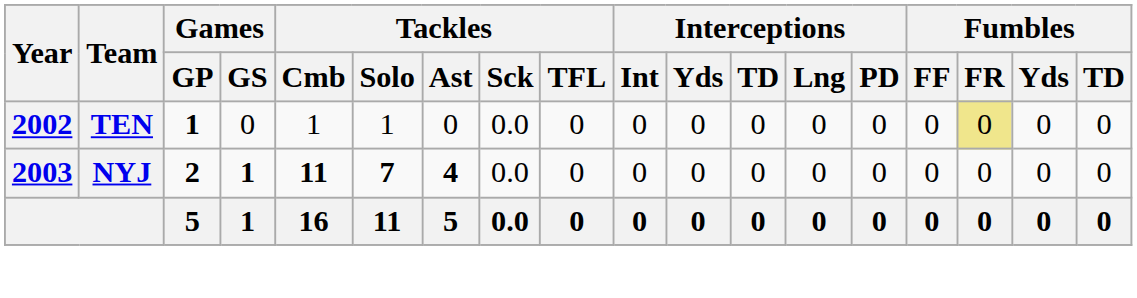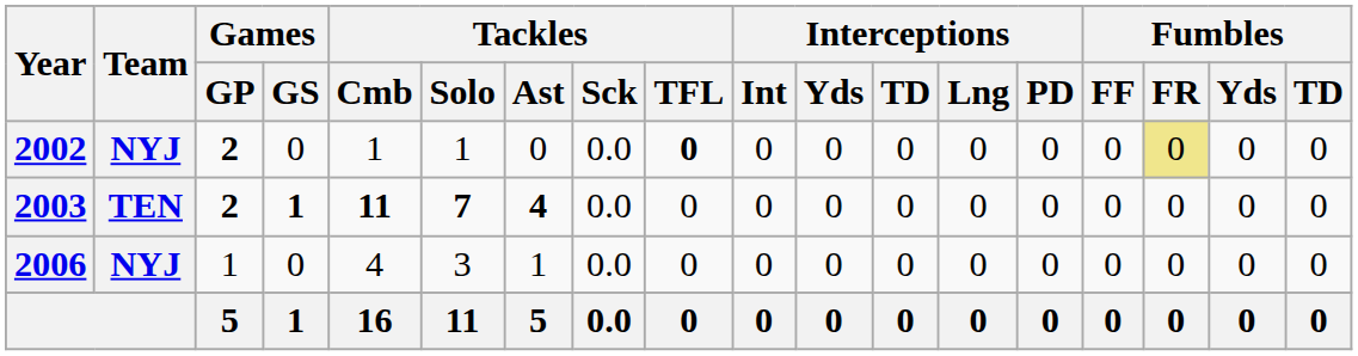2002 | Team: TEN -> NYJ
2002 | Games / GP: 1 -> 2
2002 | Tackles / TFL: normal -> bold
2003 | Team: NYJ -> TEN
+ row: 2006 | NYJ | 1 | 0 | 4 | 3 | 1 | 0.0 | 0 | 0 | 0 | 0 | 0 | 0 | 0 | 0 | 0 | 0
